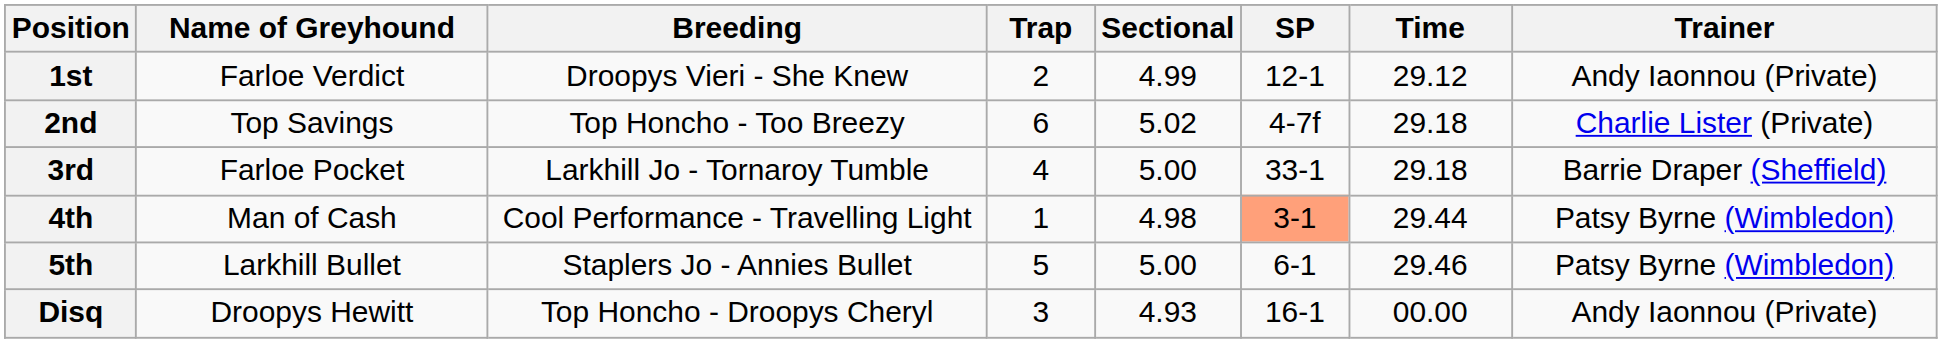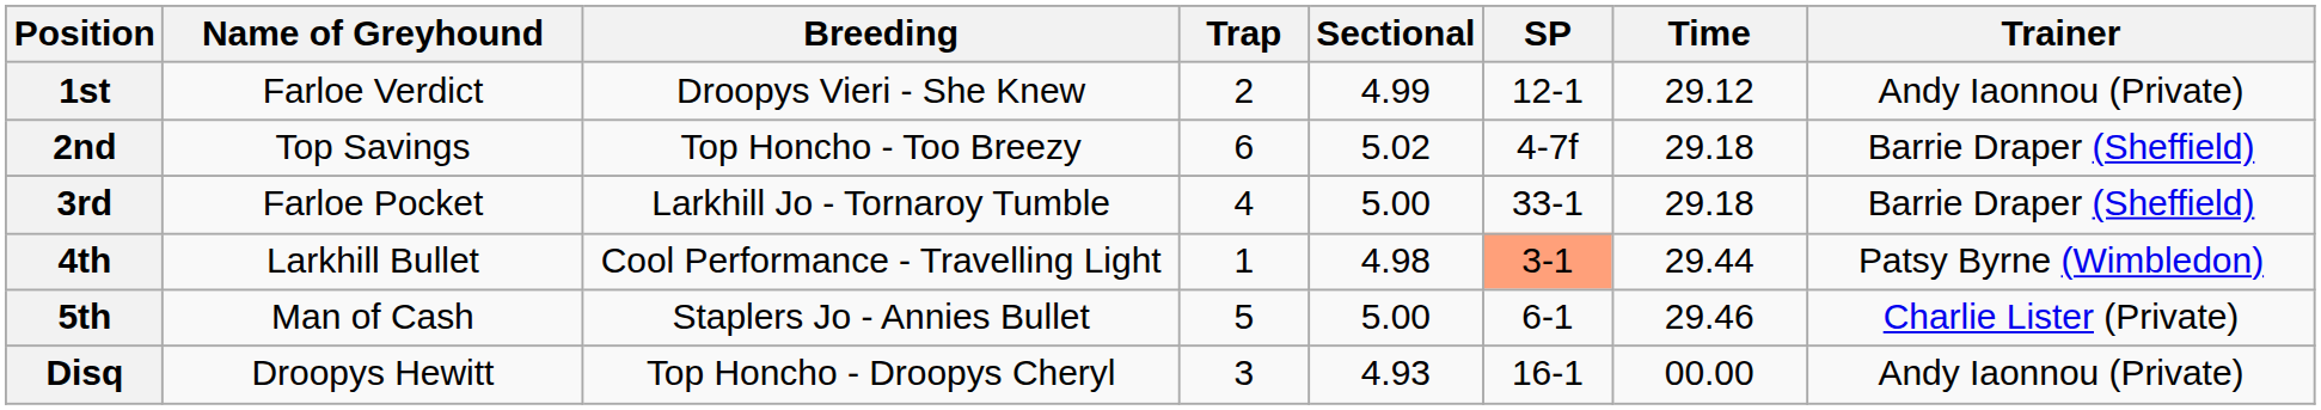2nd | Trainer: Charlie Lister (Private) -> Barrie Draper (Sheffield)
4th | Name of Greyhound: Man of Cash -> Larkhill Bullet
5th | Name of Greyhound: Larkhill Bullet -> Man of Cash
5th | Trainer: Patsy Byrne (Wimbledon) -> Charlie Lister (Private)
